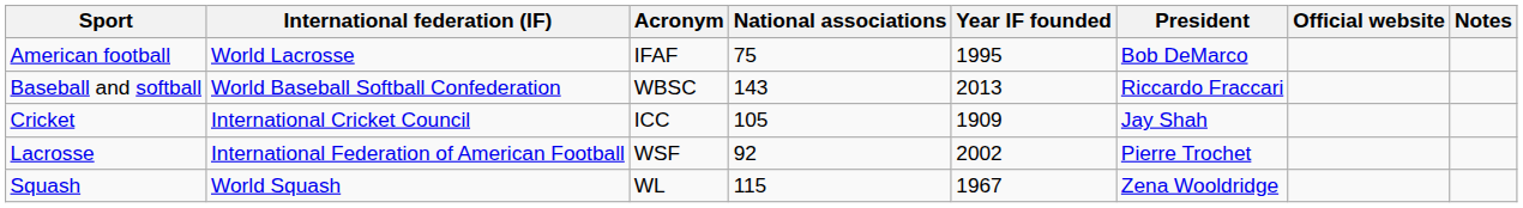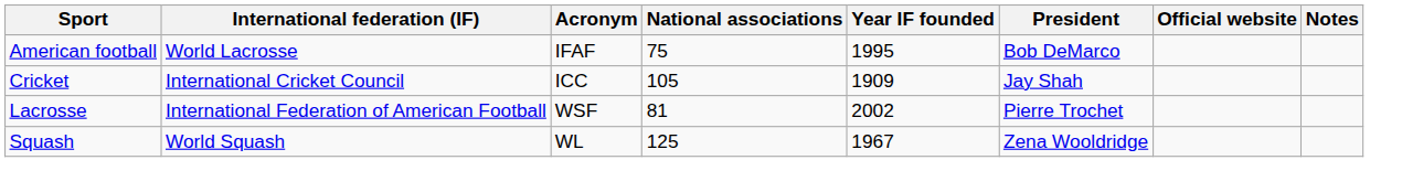- row: Baseball and softball | World Baseball Softball Confederation | WBSC | 143 | 2013 | Riccardo Fraccari
Lacrosse | National associations: 92 -> 81
Squash | National associations: 115 -> 125
